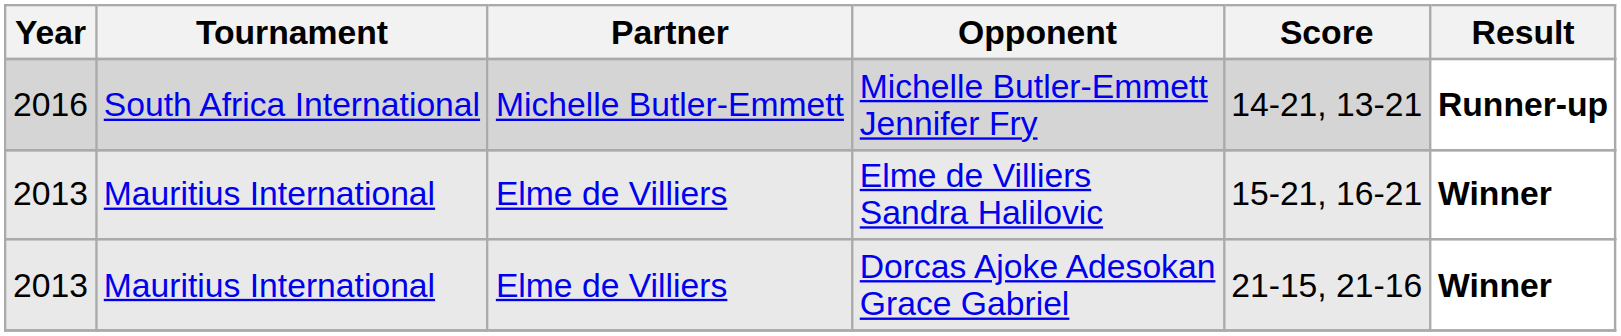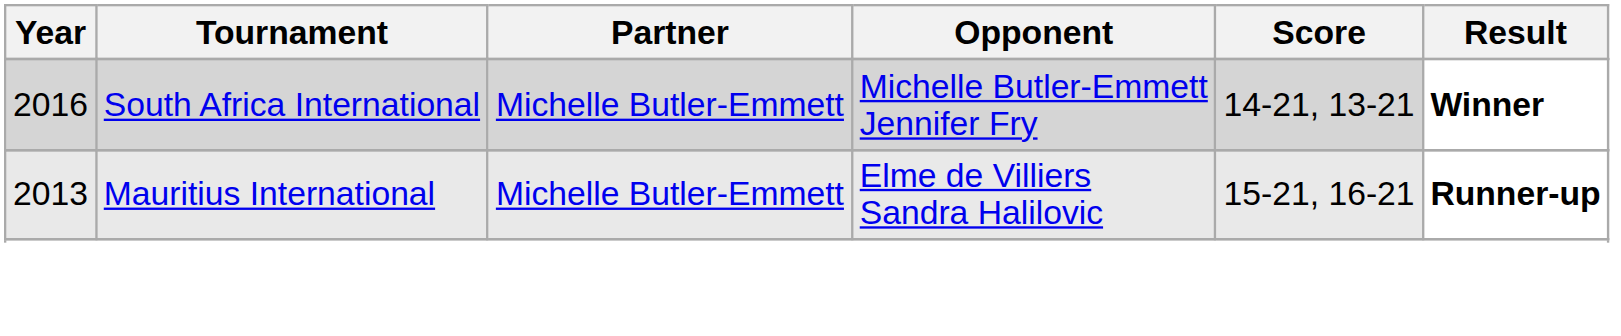Michelle Butler-Emmett Jennifer Fry | Result: Runner-up -> Winner
Elme de Villiers Sandra Halilovic | Partner: Elme de Villiers -> Michelle Butler-Emmett
Elme de Villiers Sandra Halilovic | Result: Winner -> Runner-up
- row: 2013 | Mauritius International | Elme de Villiers | Dorcas Ajoke Adesokan Grace Gabriel | 21-15, 21-16 | Winner
